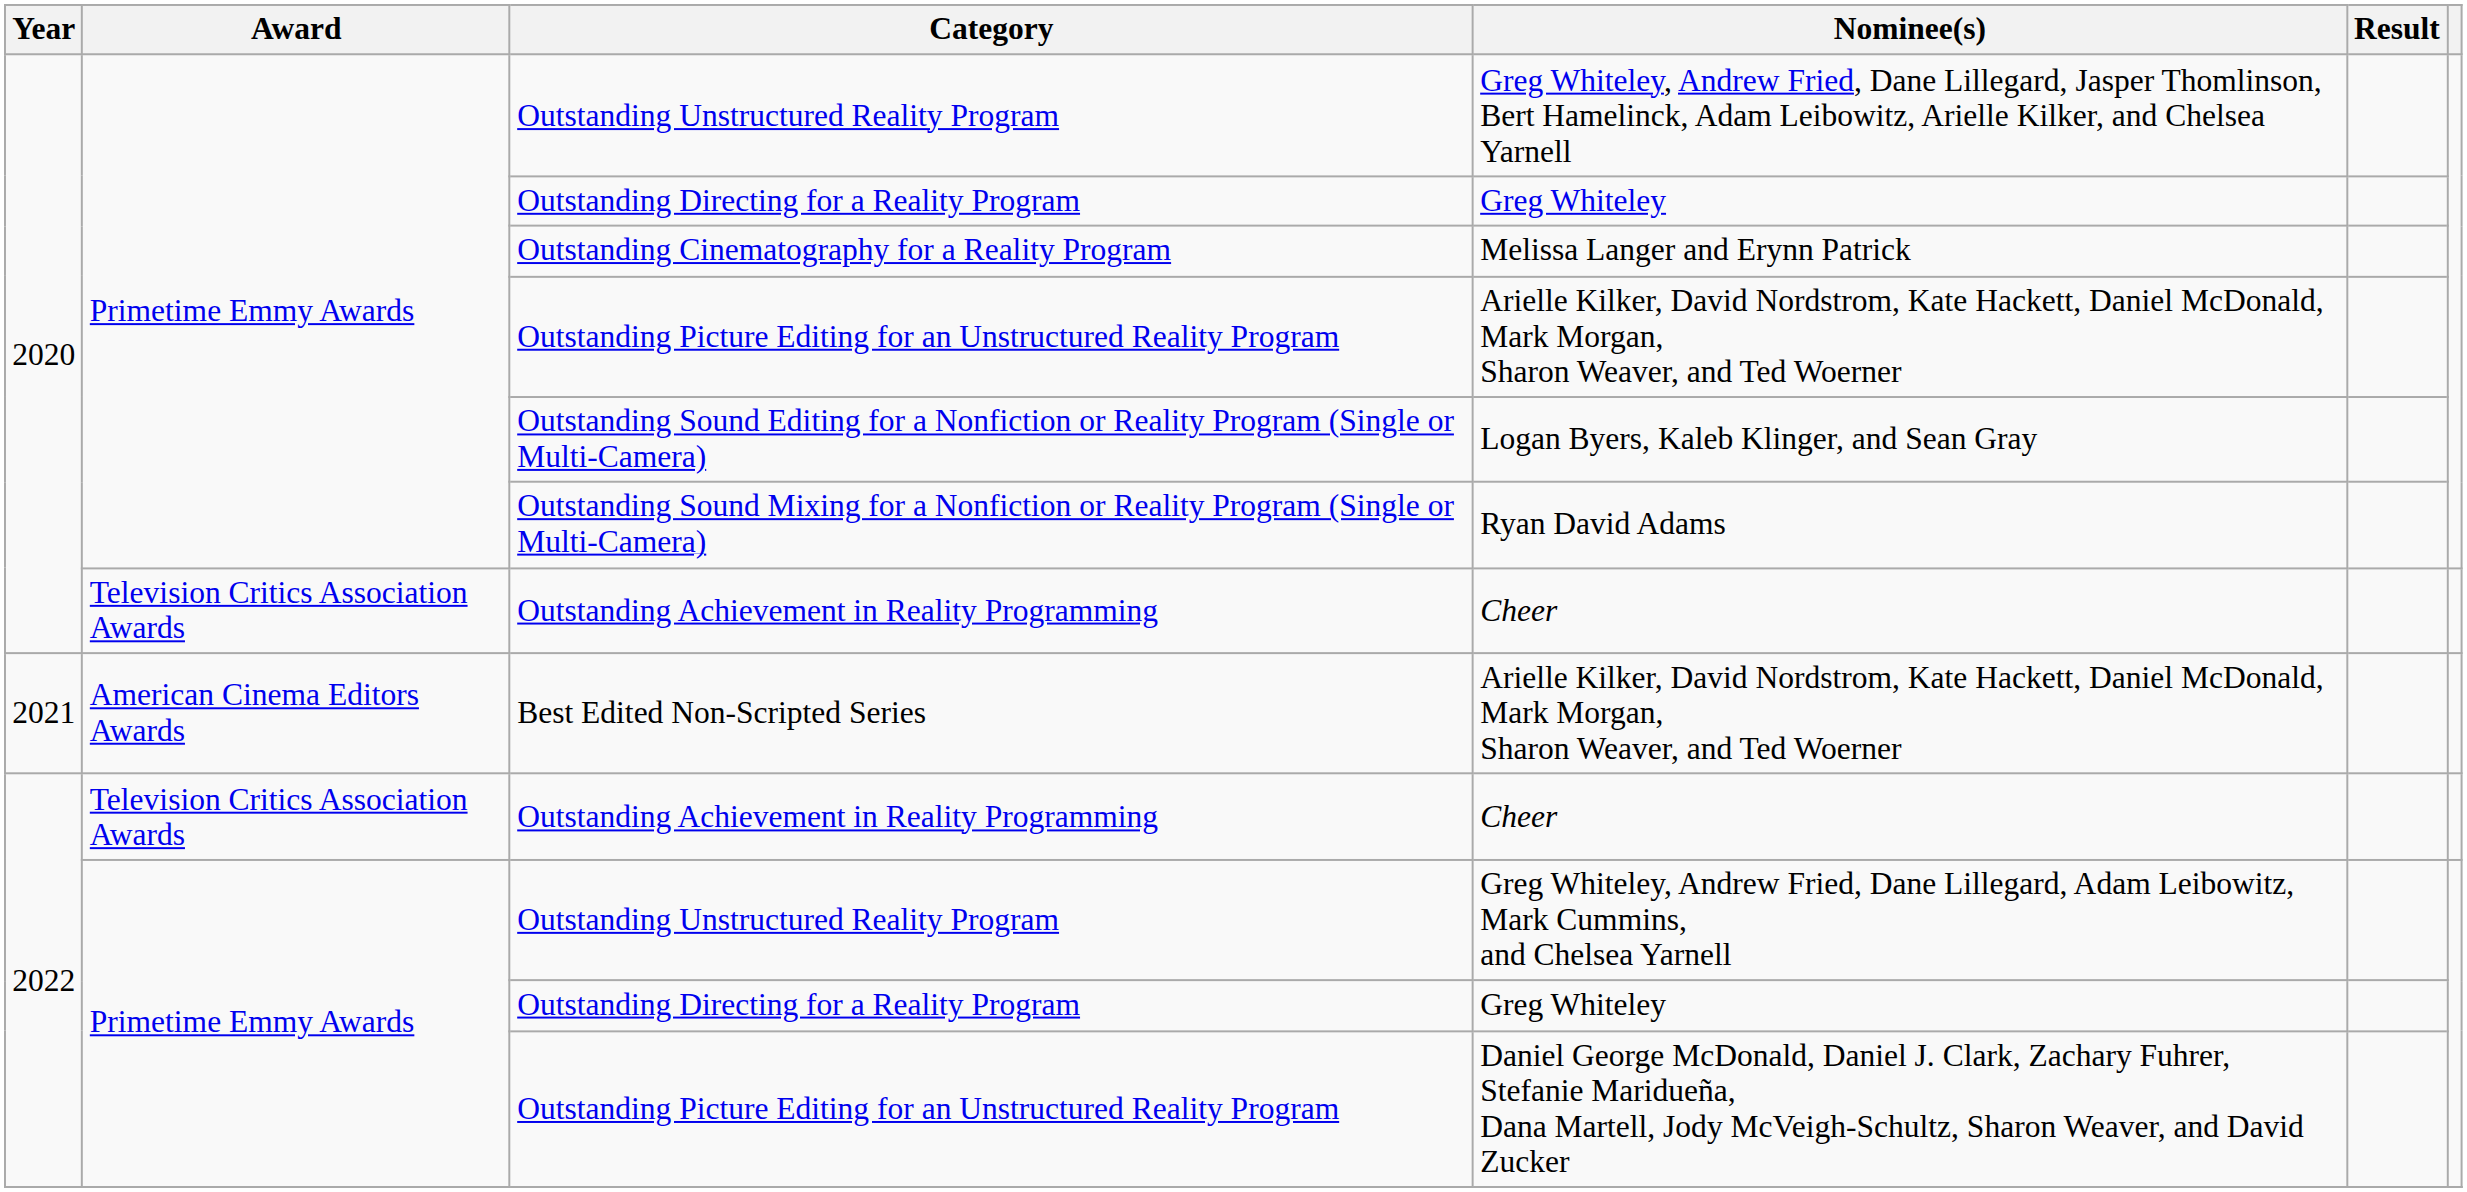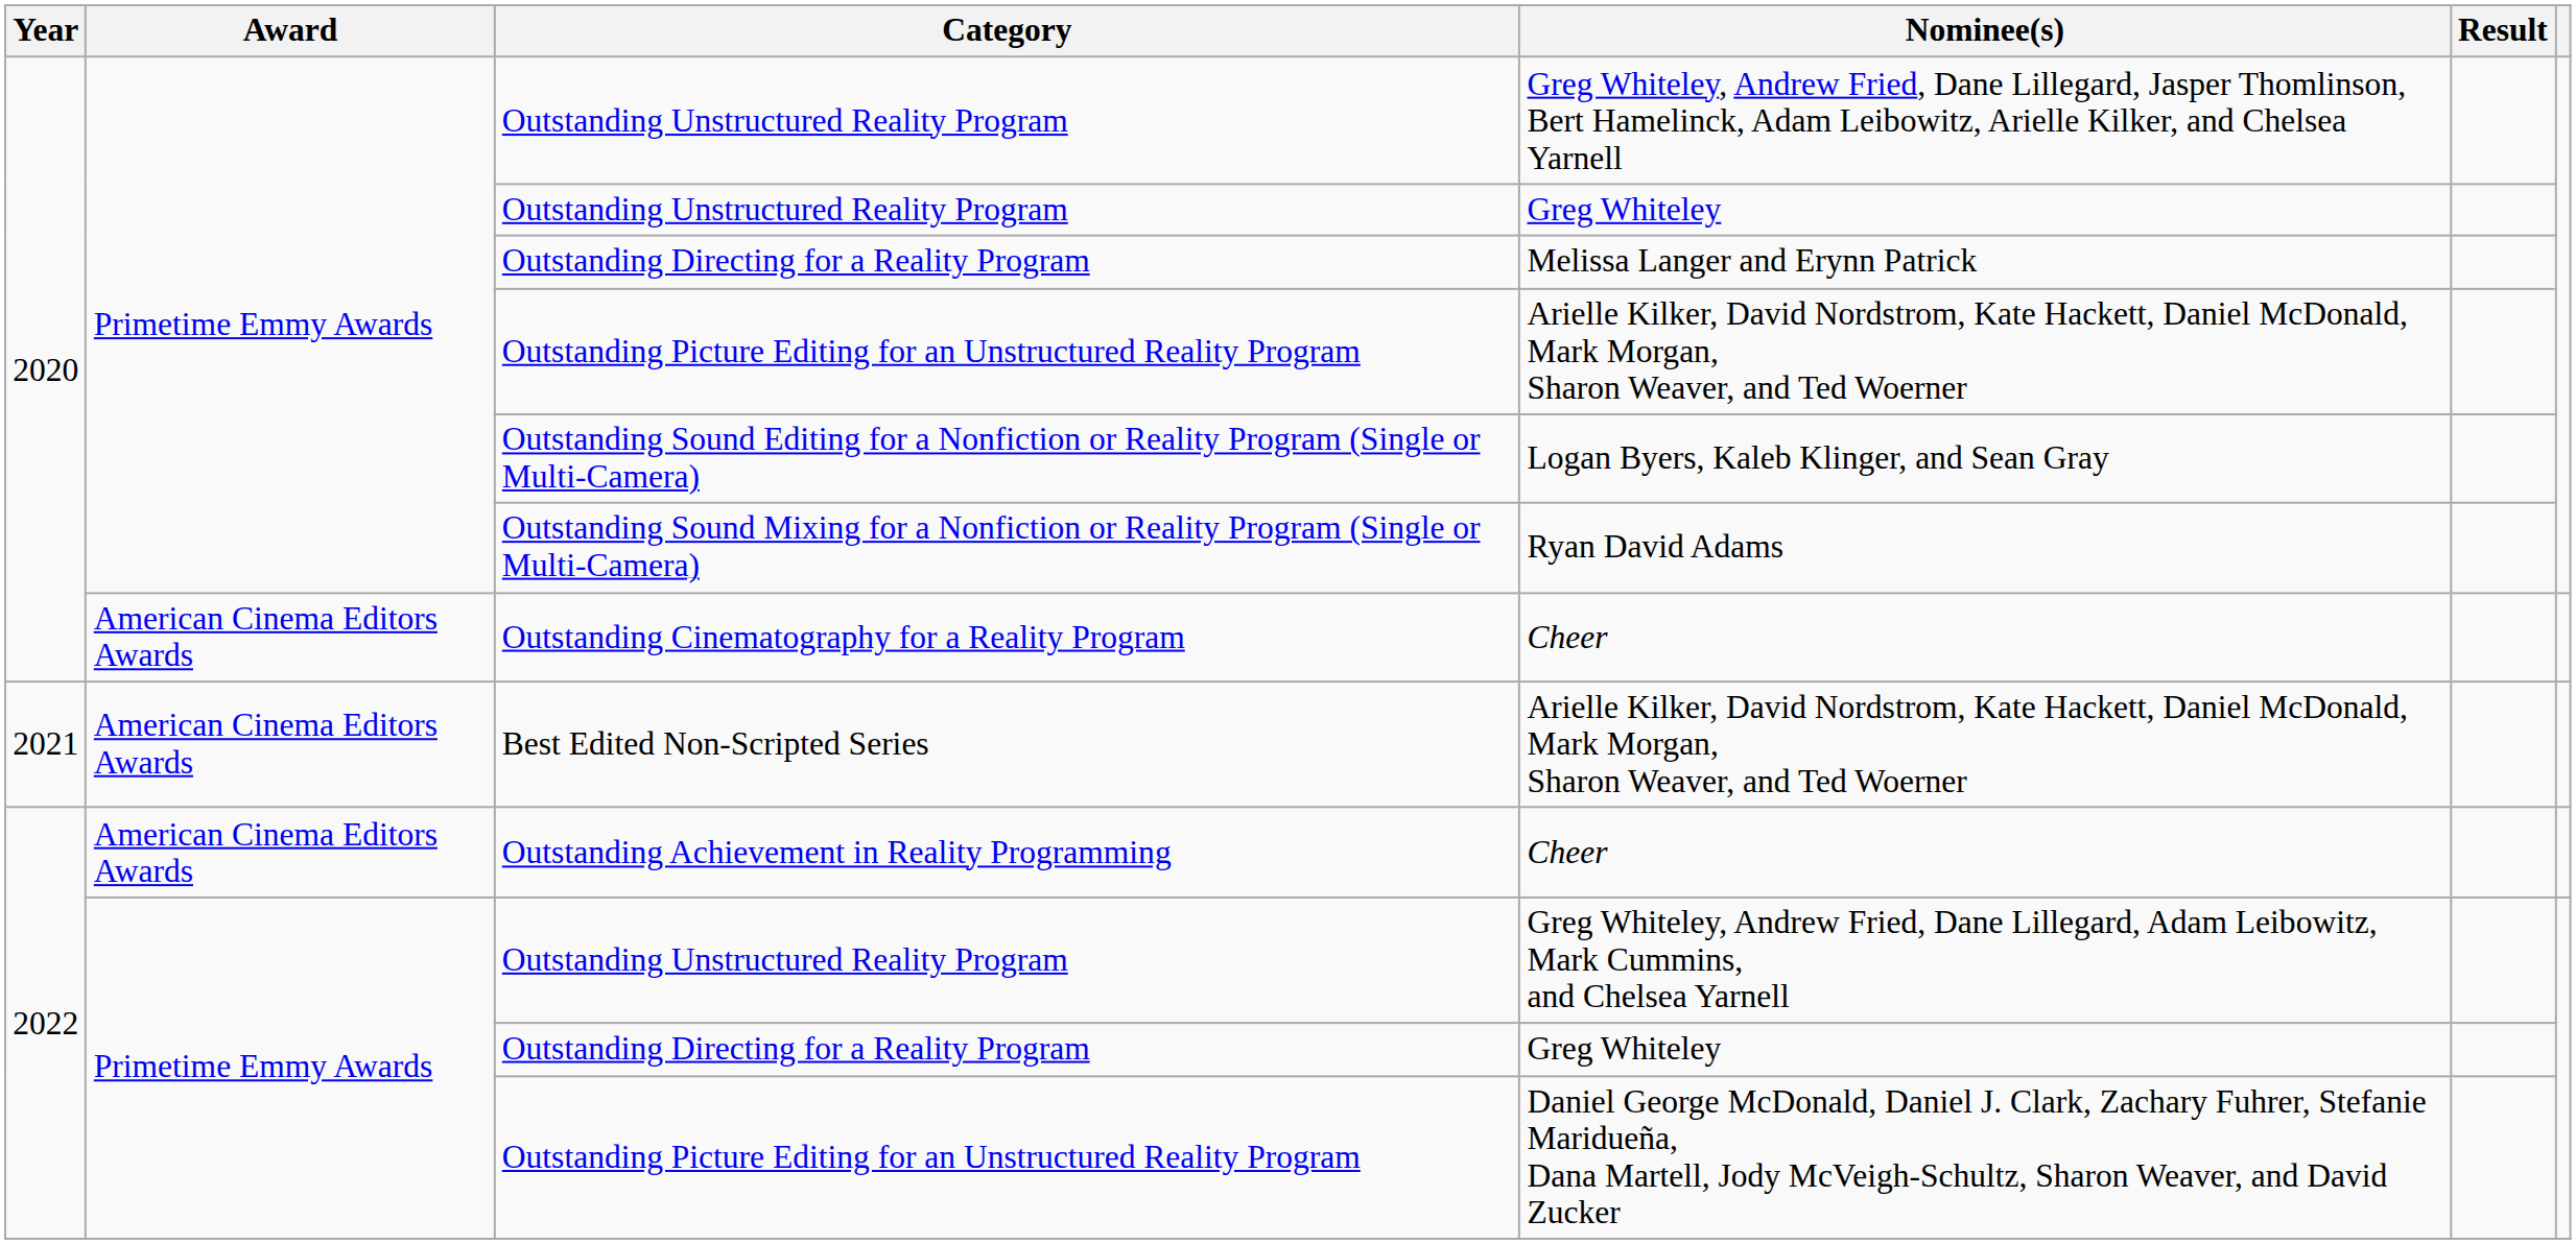2020 / Greg Whiteley | Category: Outstanding Directing for a Reality Program -> Outstanding Unstructured Reality Program
Melissa Langer and Erynn Patrick | Category: Outstanding Cinematography for a Reality Program -> Outstanding Directing for a Reality Program
2020 / Cheer | Award: Television Critics Association Awards -> American Cinema Editors Awards
2020 / Cheer | Category: Outstanding Achievement in Reality Programming -> Outstanding Cinematography for a Reality Program
2022 / Cheer | Award: Television Critics Association Awards -> American Cinema Editors Awards
